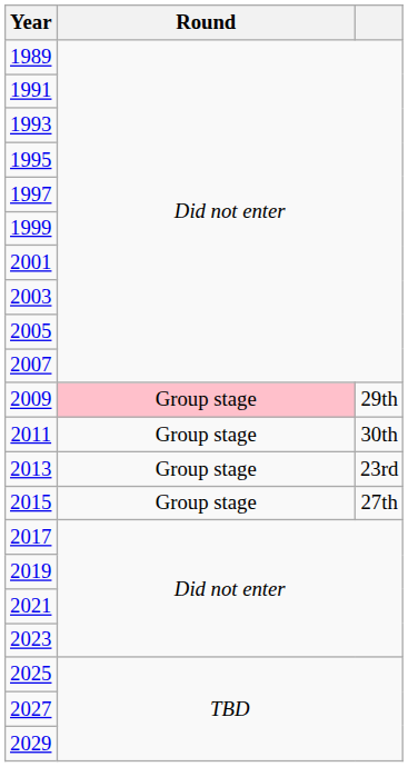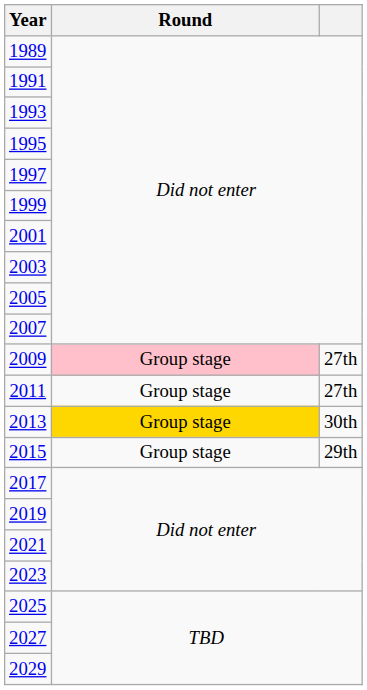2009 | column 3: 29th -> 27th
2011 | column 3: 30th -> 27th
2013 | Round: no background -> gold background
2013 | column 3: 23rd -> 30th
2015 | column 3: 27th -> 29th
